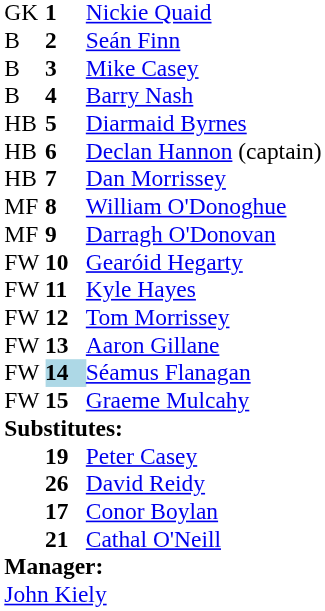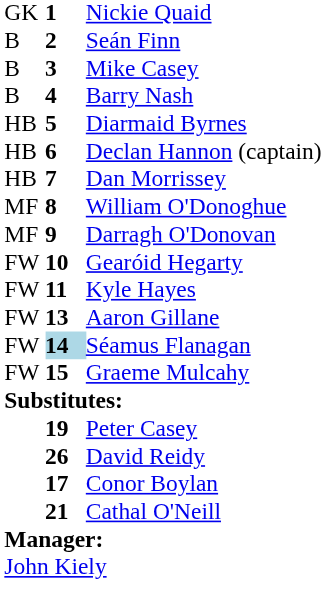- row: FW | 12 | Tom Morrissey
